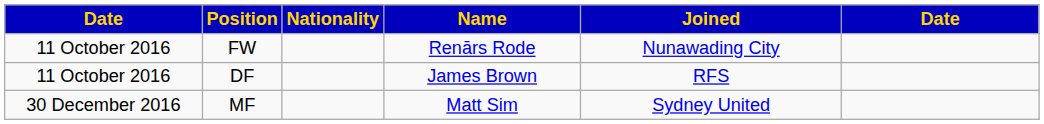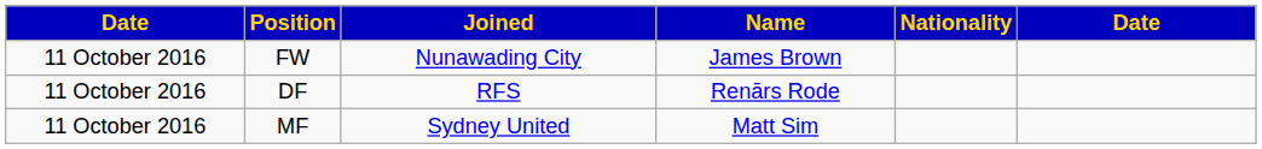columns swapped: Nationality <-> Joined
FW | Name: Renārs Rode -> James Brown
DF | Name: James Brown -> Renārs Rode
MF | column 1: 30 December 2016 -> 11 October 2016
